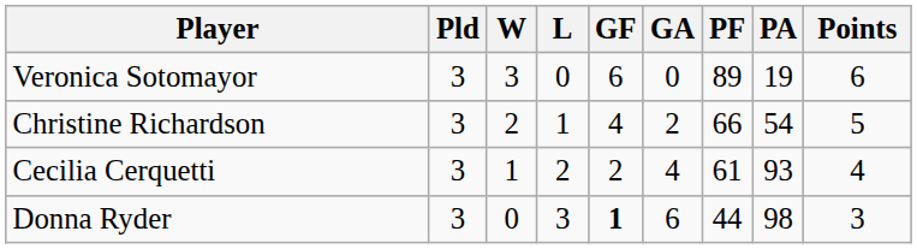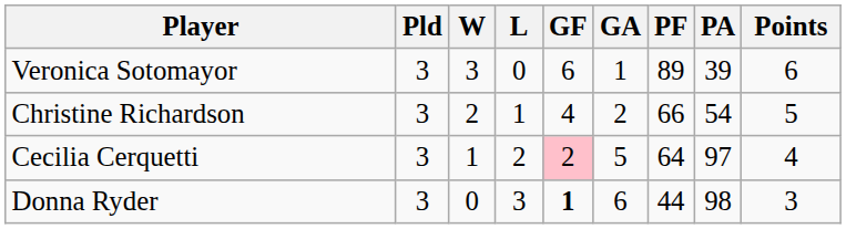Veronica Sotomayor | GA: 0 -> 1
Veronica Sotomayor | PA: 19 -> 39
Cecilia Cerquetti | GF: no background -> pink background
Cecilia Cerquetti | GA: 4 -> 5
Cecilia Cerquetti | PF: 61 -> 64
Cecilia Cerquetti | PA: 93 -> 97
